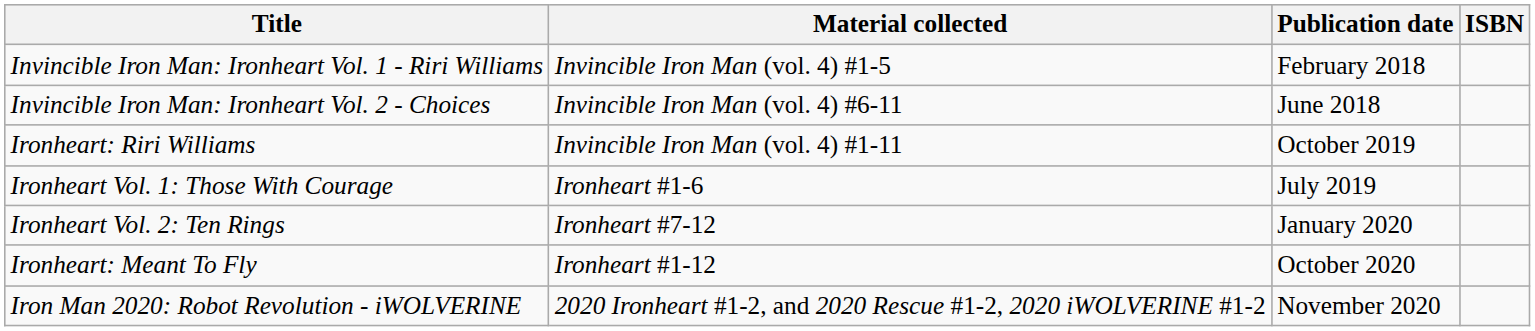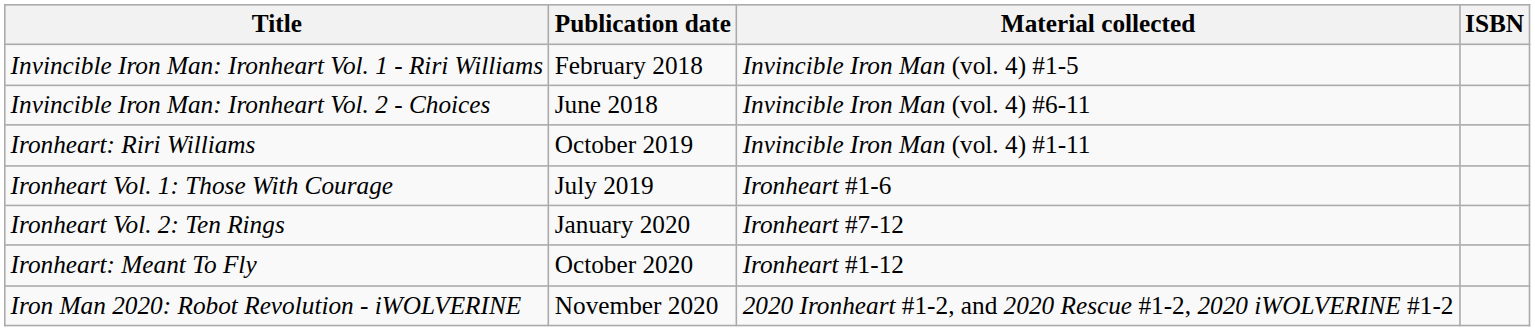columns swapped: Material collected <-> Publication date
